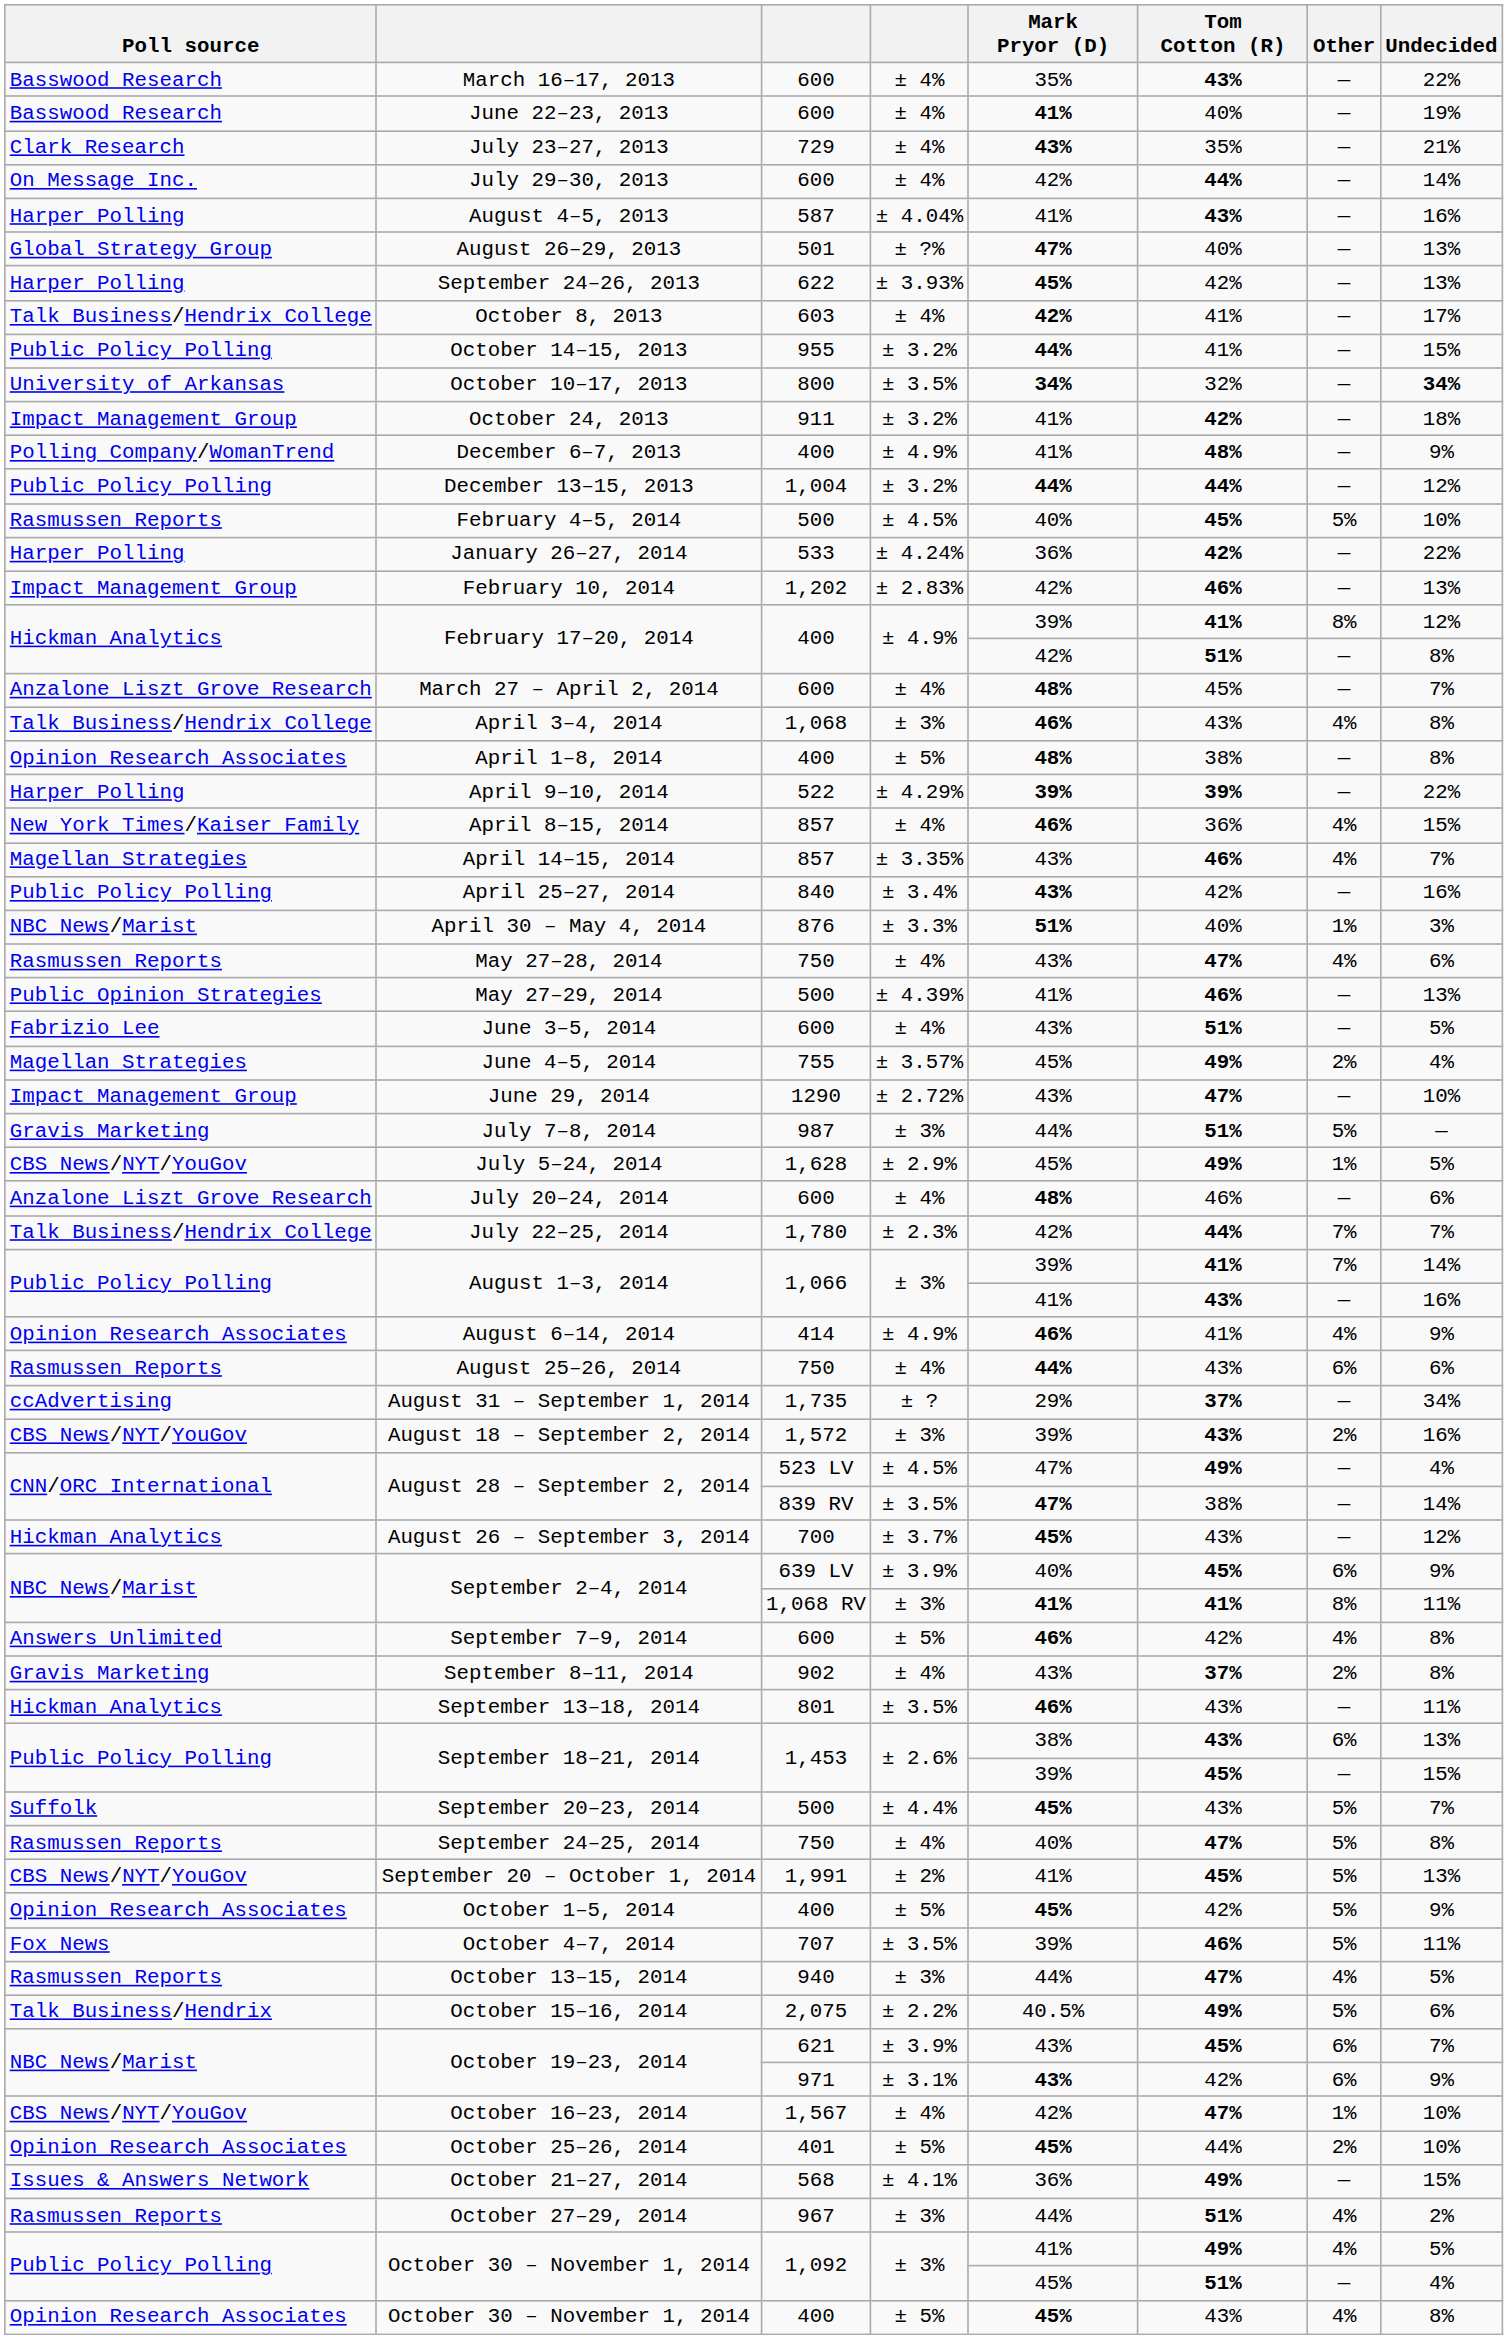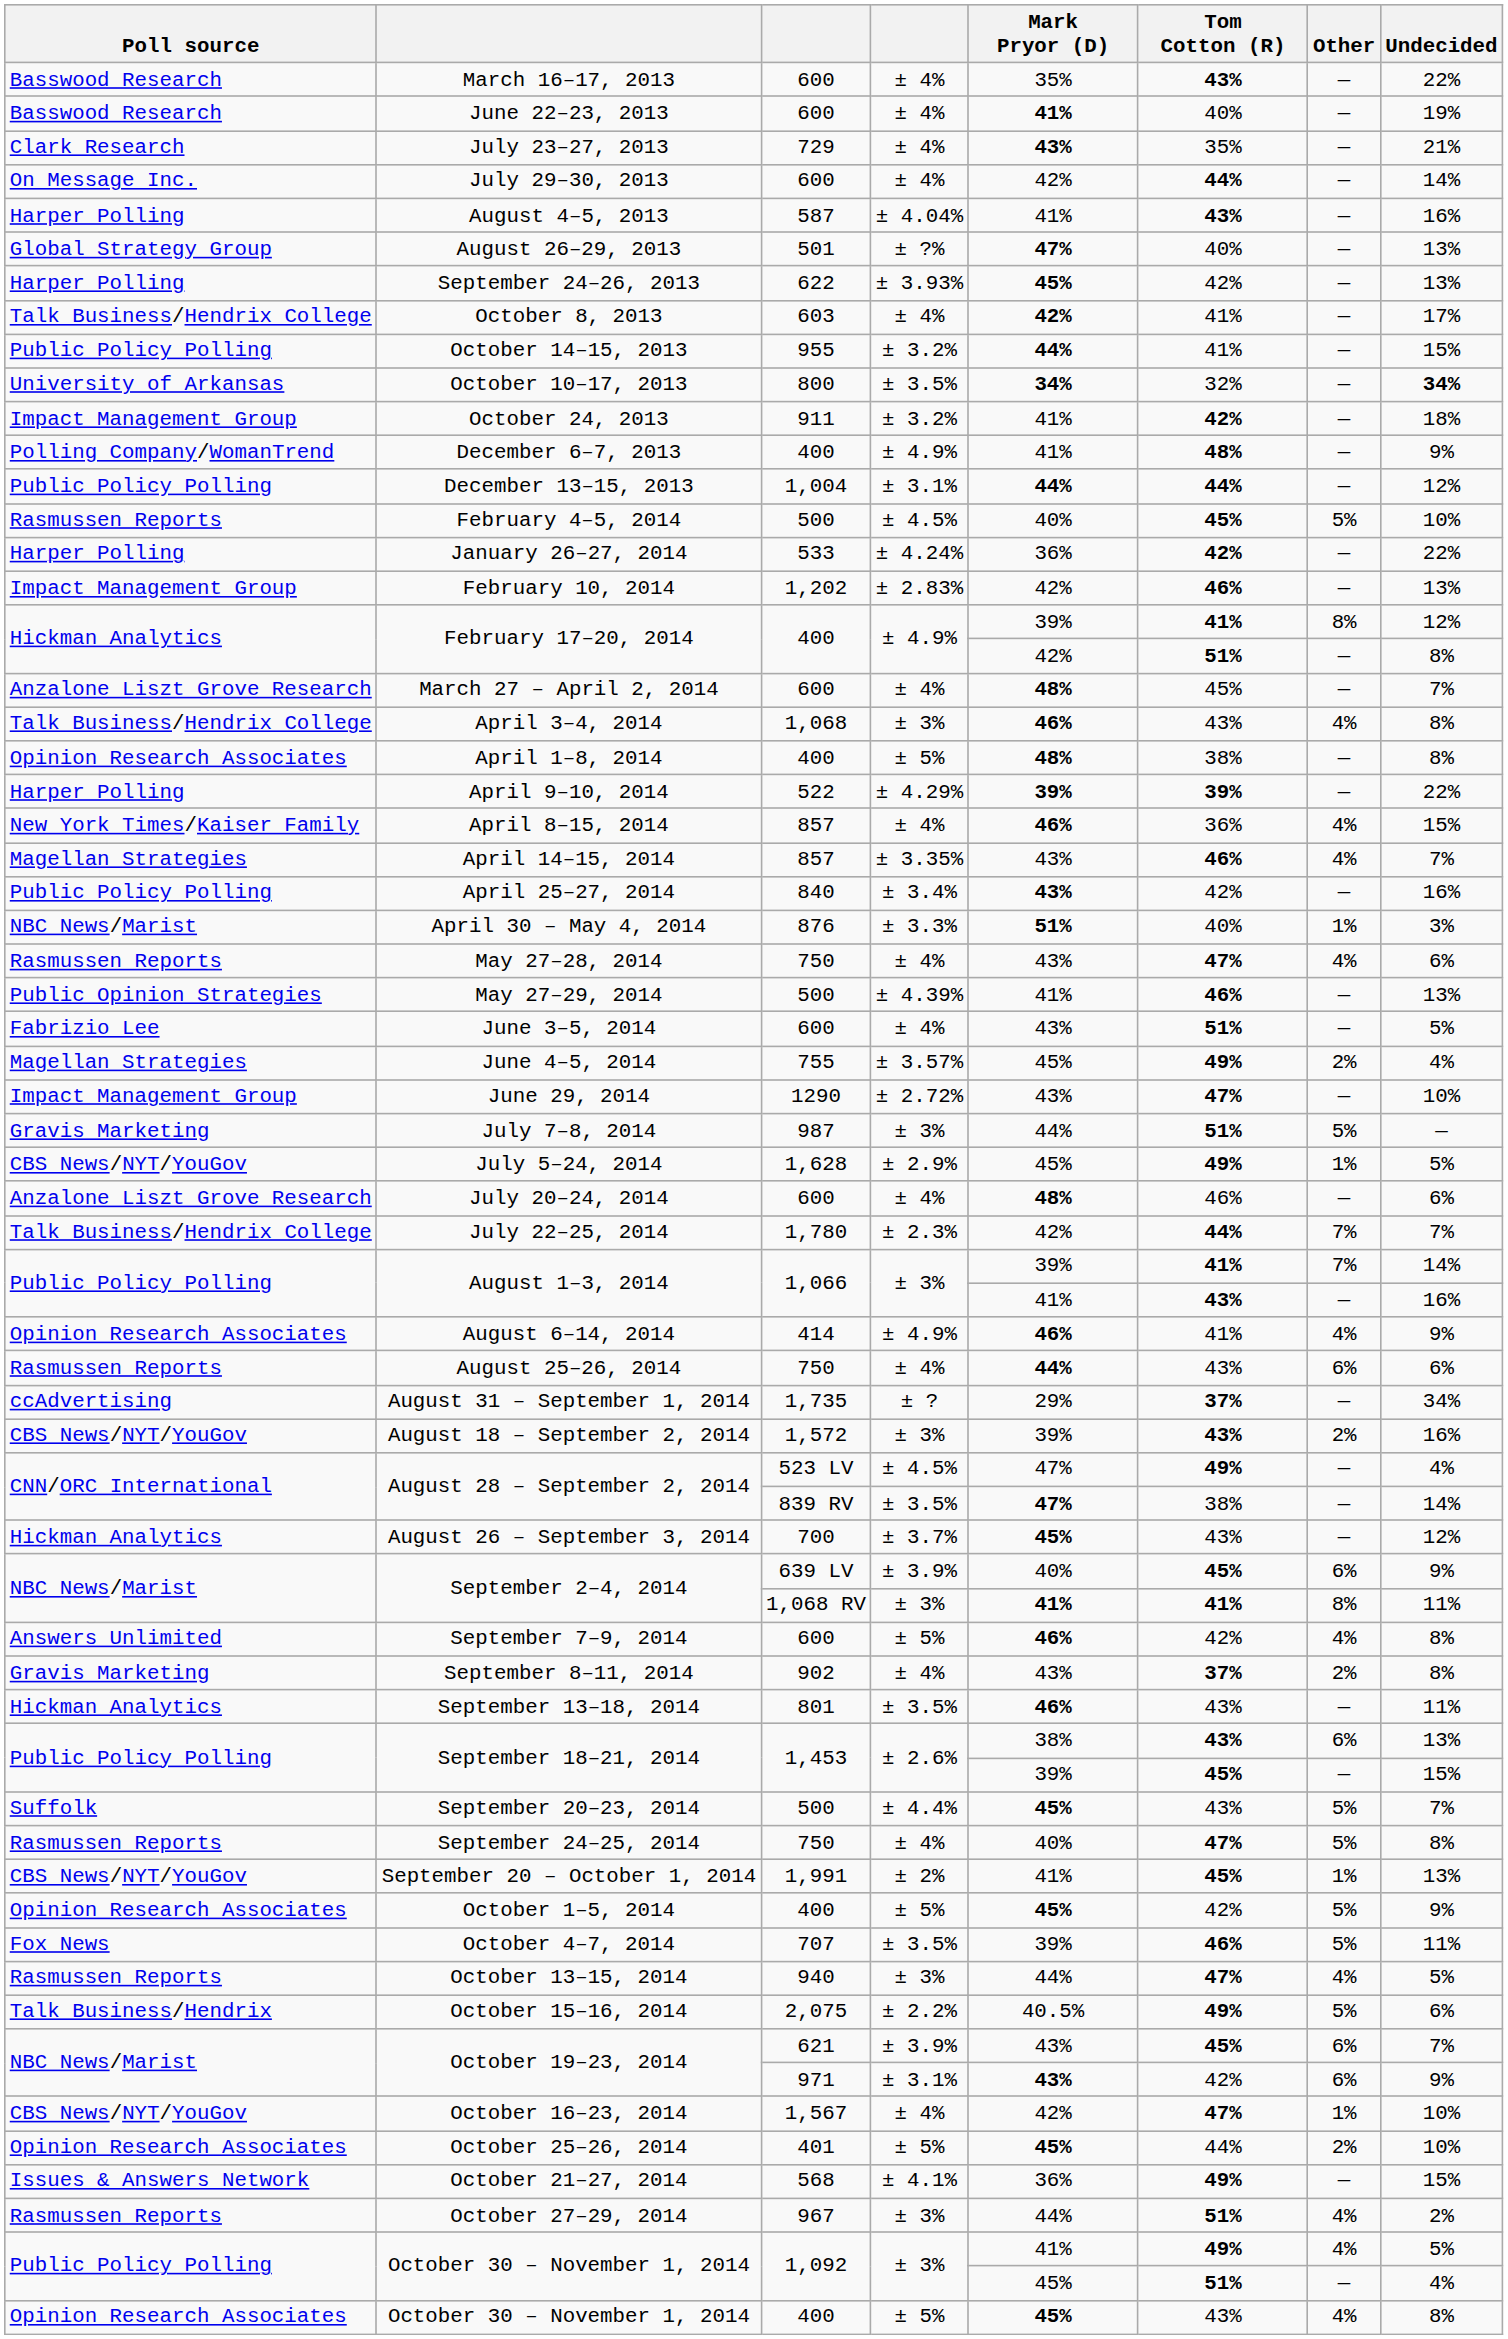December 13–15, 2013 | column 4: ± 3.2% -> ± 3.1%
September 20 – October 1, 2014 | Other: 5% -> 1%
